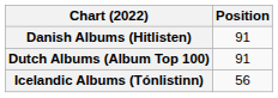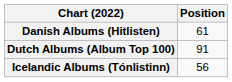Danish Albums (Hitlisten) | Position: 91 -> 61
